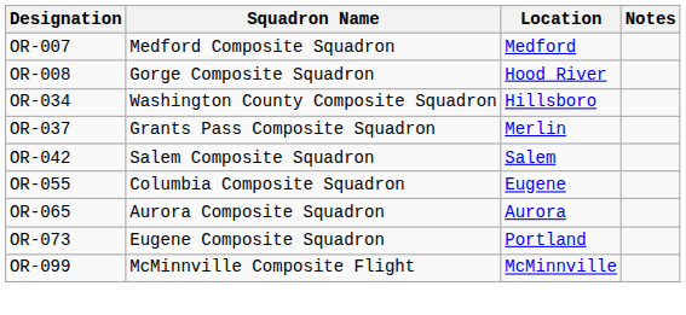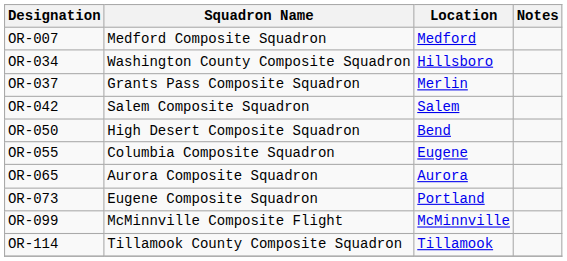- row: OR-008 | Gorge Composite Squadron | Hood River
+ row: OR-050 | High Desert Composite Squadron | Bend
+ row: OR-114 | Tillamook County Composite Squadron | Tillamook
